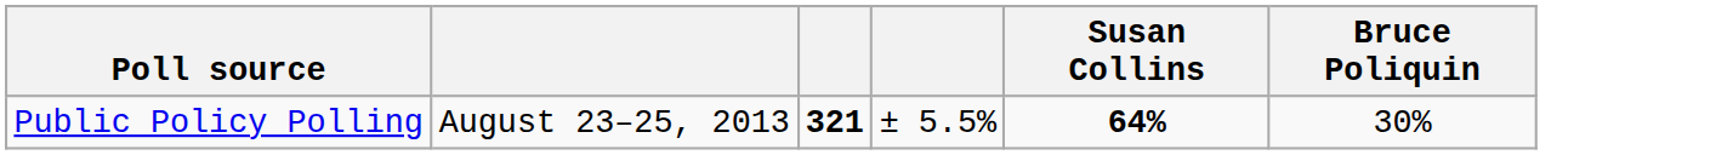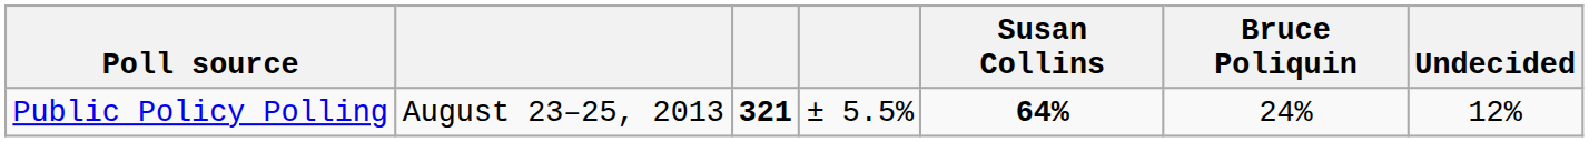+ column: Undecided | 12%
Public Policy Polling | Bruce Poliquin: 30% -> 24%
